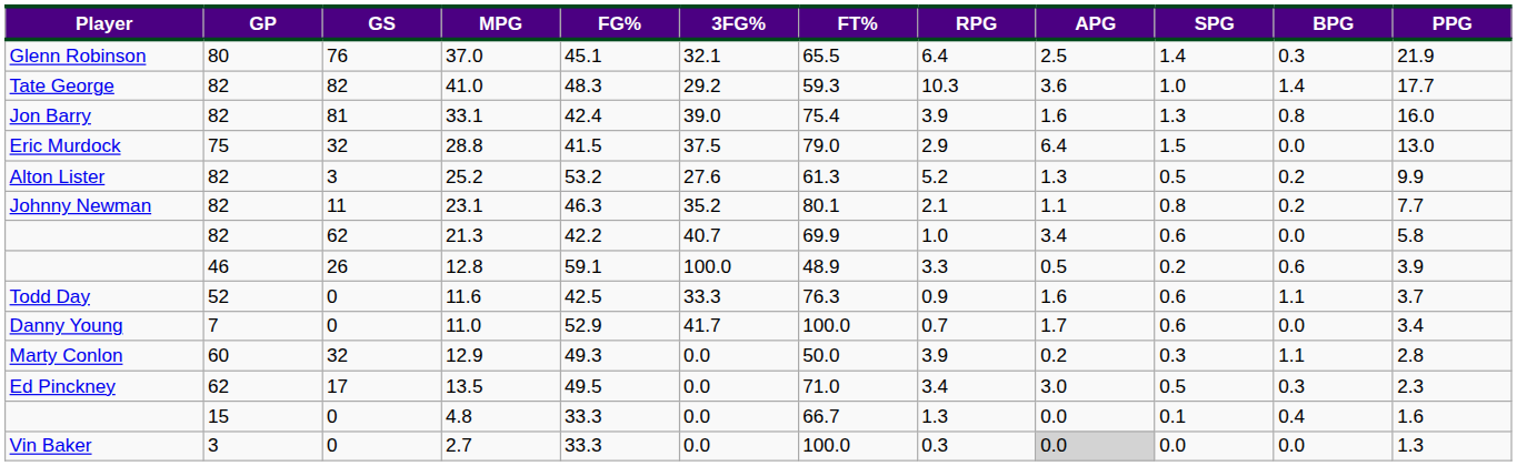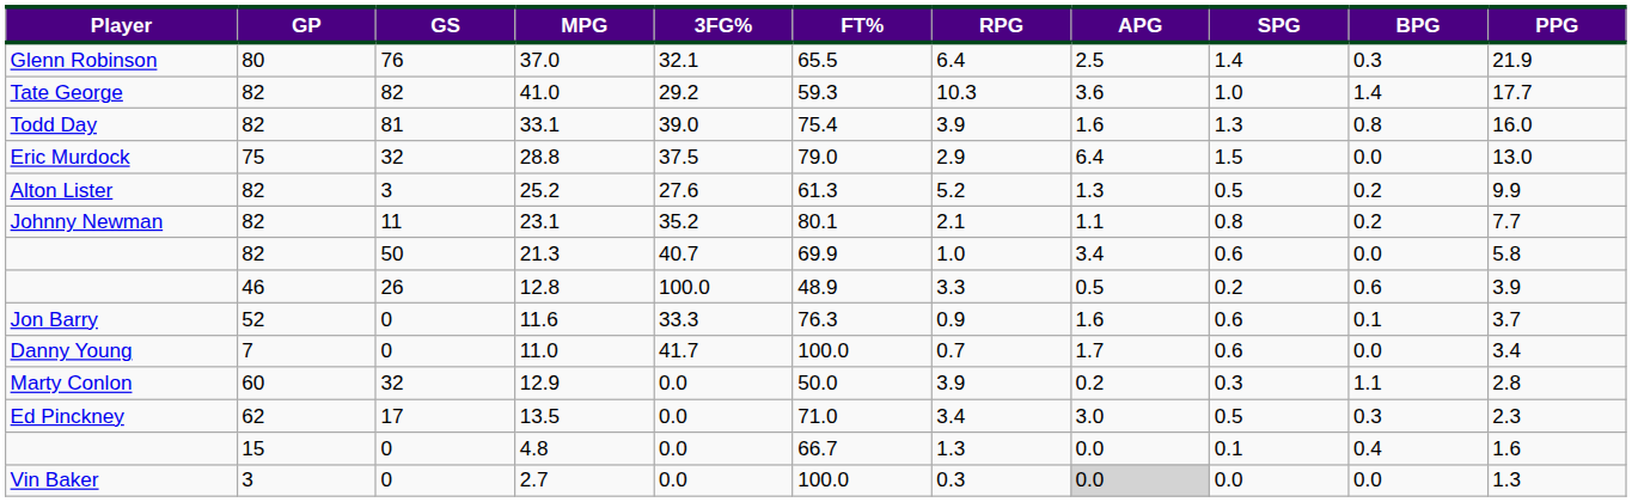- column: FG% | 45.1 | 48.3 | 42.4 | 41.5 | 53.2 | 46.3 | 42.2 | 59.1 | 42.5 | 52.9 | 49.3 | 49.5 | 33.3 | 33.3
33.1 | Player: Jon Barry -> Todd Day
21.3 | GS: 62 -> 50
11.6 | Player: Todd Day -> Jon Barry
11.6 | BPG: 1.1 -> 0.1
